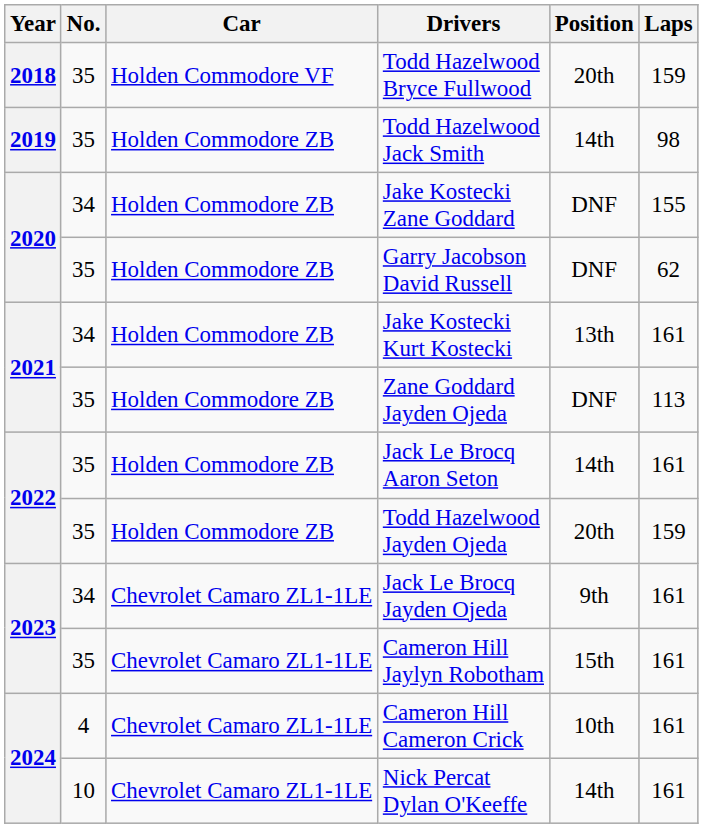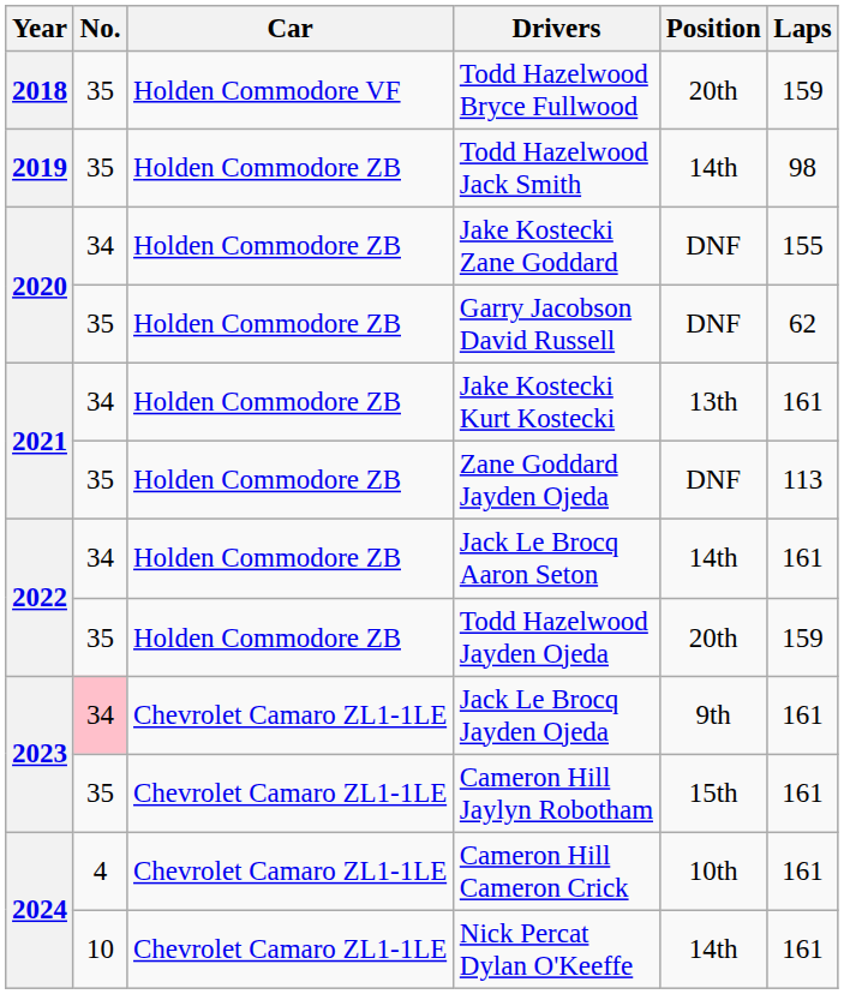Jack Le Brocq Aaron Seton | No.: 35 -> 34
Jack Le Brocq Jayden Ojeda | No.: no background -> pink background
